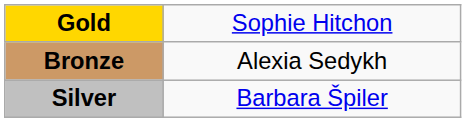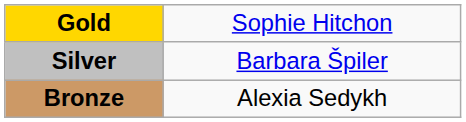rows swapped: Silver <-> Bronze
